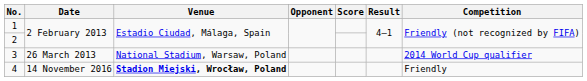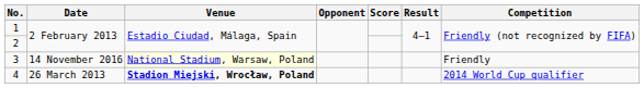3 | Date: 26 March 2013 -> 14 November 2016
3 | Venue: no background -> lightyellow background
3 | Competition: 2014 World Cup qualifier -> Friendly
4 | Date: 14 November 2016 -> 26 March 2013
4 | Competition: Friendly -> 2014 World Cup qualifier
